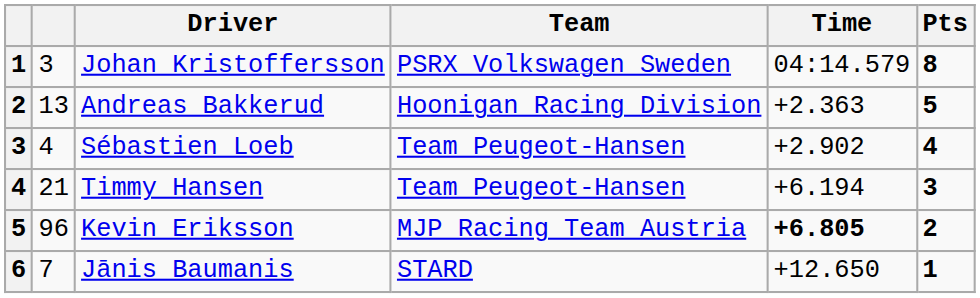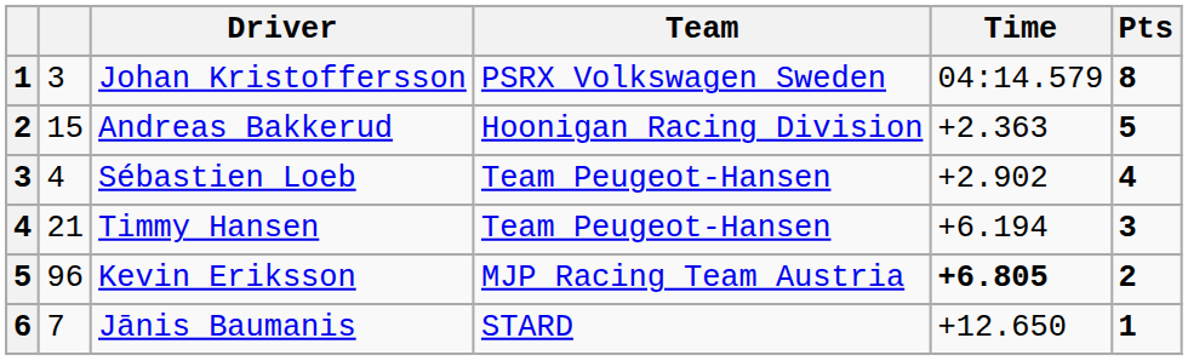Andreas Bakkerud | column 2: 13 -> 15
